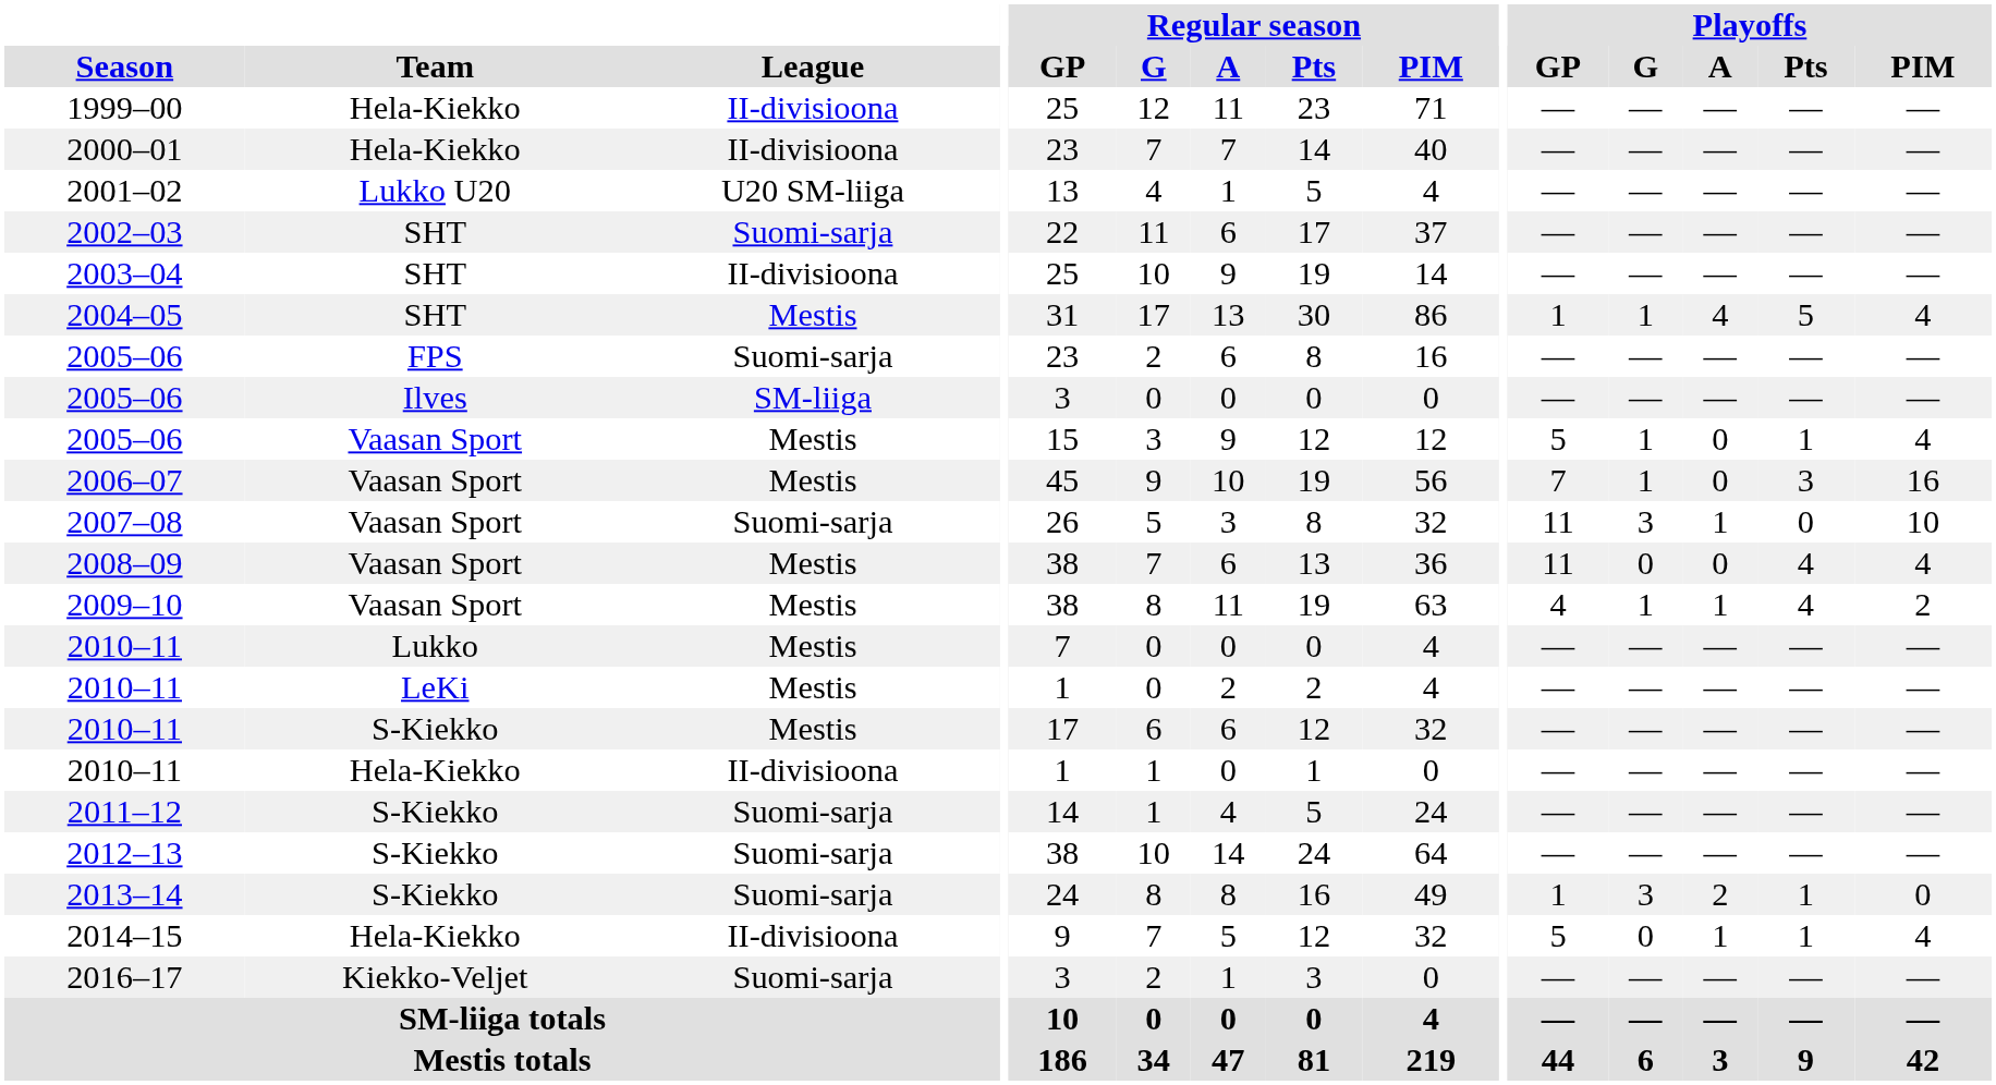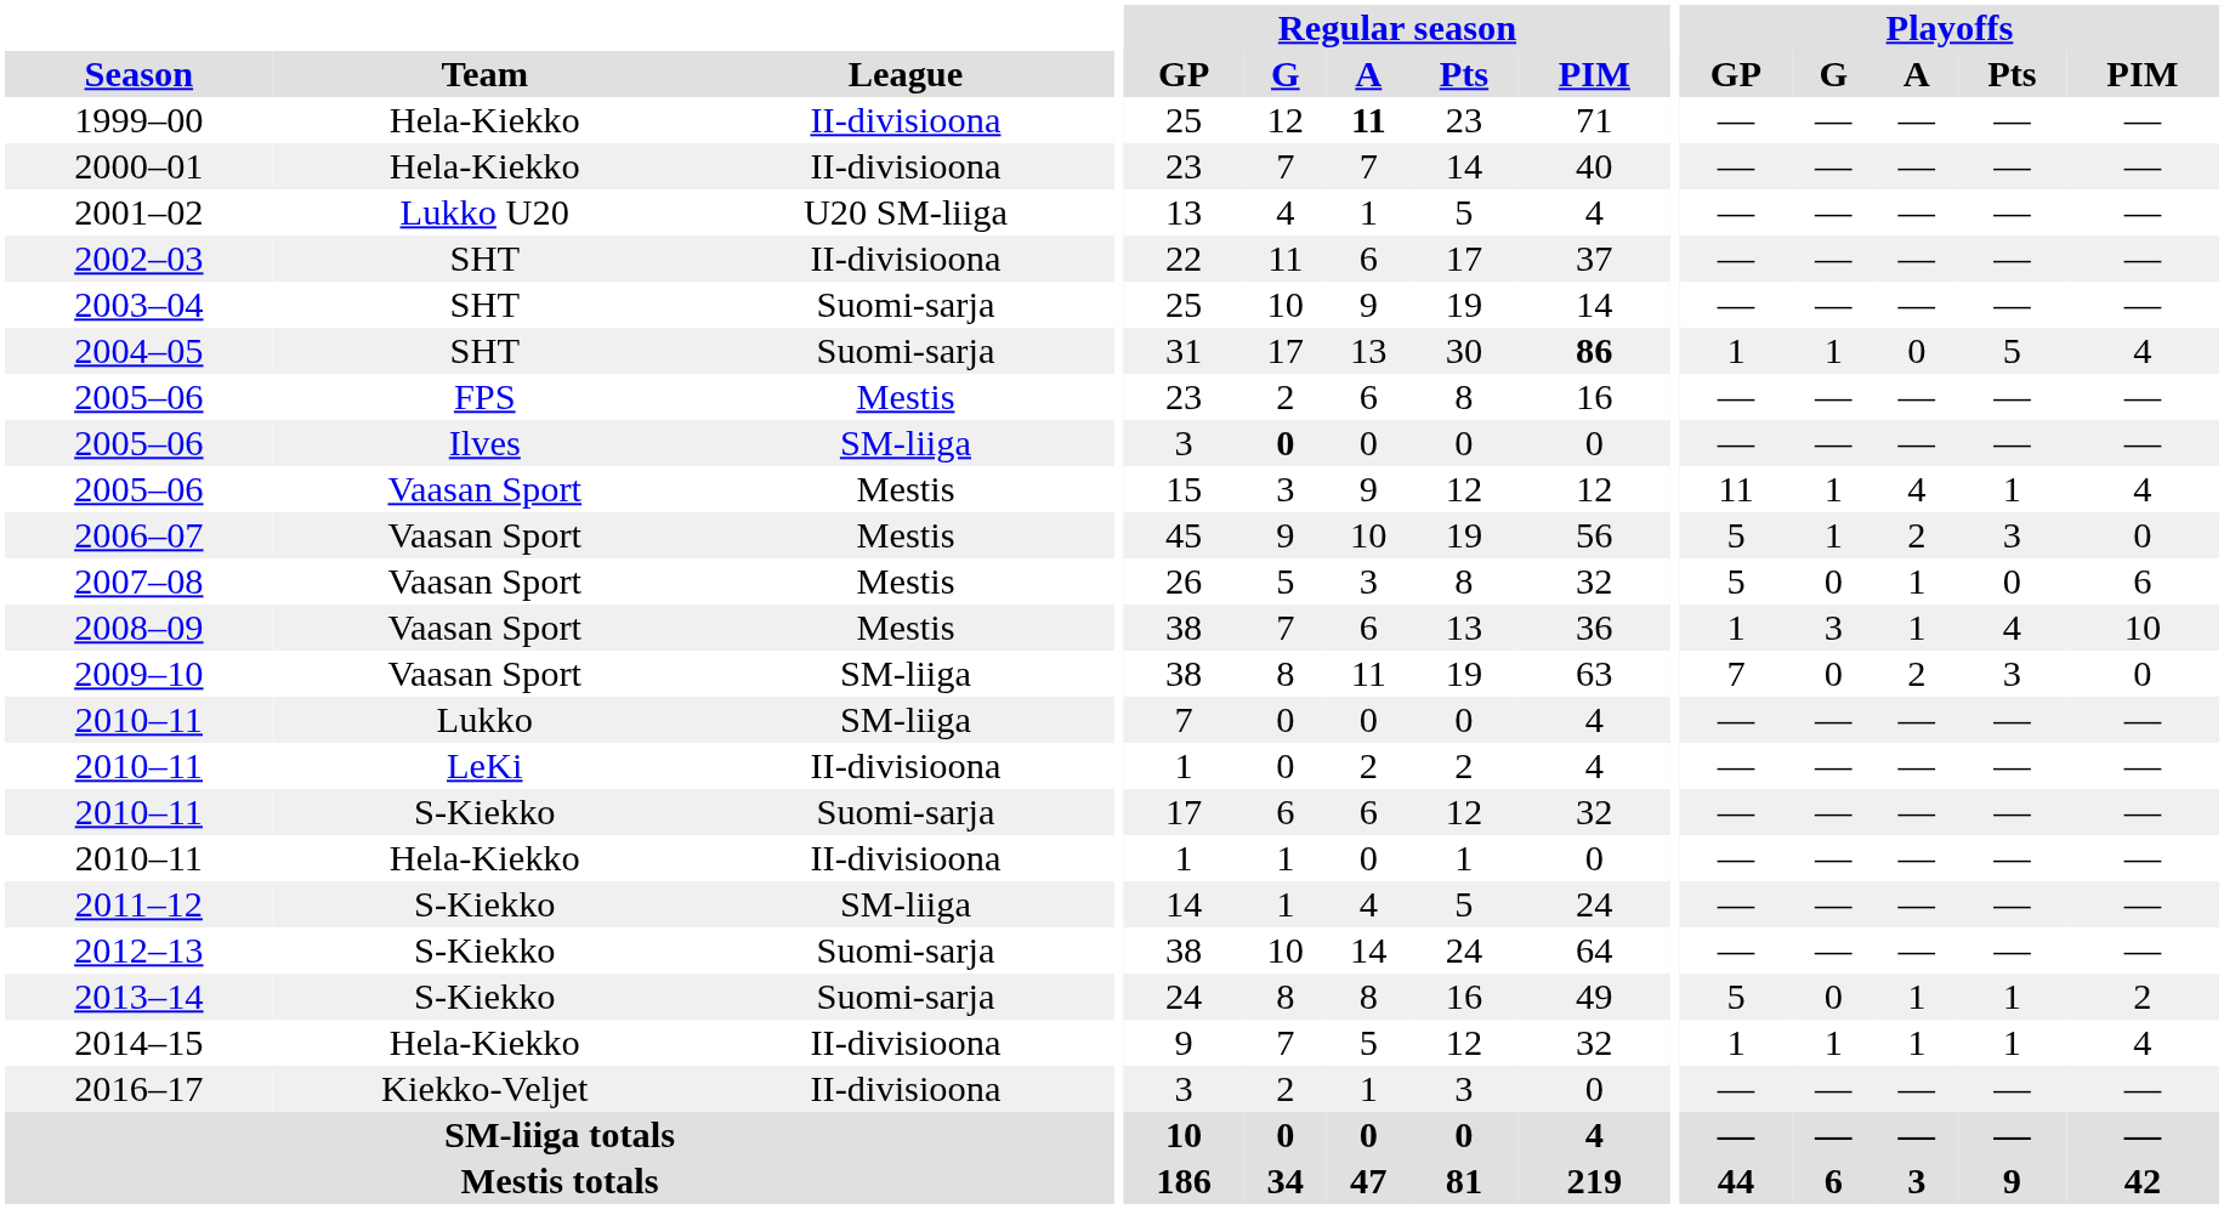1999–00 | Regular season / A: normal -> bold
2002–03 | League: Suomi-sarja -> II-divisioona
2003–04 | League: II-divisioona -> Suomi-sarja
2004–05 | League: Mestis -> Suomi-sarja
2004–05 | Regular season / PIM: normal -> bold
2004–05 | Playoffs / A: 4 -> 0
2005–06 / FPS | League: Suomi-sarja -> Mestis
2005–06 / Ilves | Regular season / G: normal -> bold
2005–06 / Vaasan Sport | Playoffs / GP: 5 -> 11
2005–06 / Vaasan Sport | Playoffs / A: 0 -> 4
2006–07 | Playoffs / GP: 7 -> 5
2006–07 | Playoffs / A: 0 -> 2
2006–07 | Playoffs / PIM: 16 -> 0
2007–08 | League: Suomi-sarja -> Mestis
2007–08 | Playoffs / GP: 11 -> 5
2007–08 | Playoffs / G: 3 -> 0
2007–08 | Playoffs / PIM: 10 -> 6
2008–09 | Playoffs / GP: 11 -> 1
2008–09 | Playoffs / G: 0 -> 3
2008–09 | Playoffs / A: 0 -> 1
2008–09 | Playoffs / PIM: 4 -> 10
2009–10 | League: Mestis -> SM-liiga
2009–10 | Playoffs / GP: 4 -> 7
2009–10 | Playoffs / G: 1 -> 0
2009–10 | Playoffs / A: 1 -> 2
2009–10 | Playoffs / Pts: 4 -> 3
2009–10 | Playoffs / PIM: 2 -> 0
2010–11 / Lukko | League: Mestis -> SM-liiga
2010–11 / LeKi | League: Mestis -> II-divisioona
2010–11 / S-Kiekko | League: Mestis -> Suomi-sarja
2011–12 | League: Suomi-sarja -> SM-liiga
2013–14 | Playoffs / GP: 1 -> 5
2013–14 | Playoffs / G: 3 -> 0
2013–14 | Playoffs / A: 2 -> 1
2013–14 | Playoffs / PIM: 0 -> 2
2014–15 | Playoffs / GP: 5 -> 1
2014–15 | Playoffs / G: 0 -> 1
2016–17 | League: Suomi-sarja -> II-divisioona
